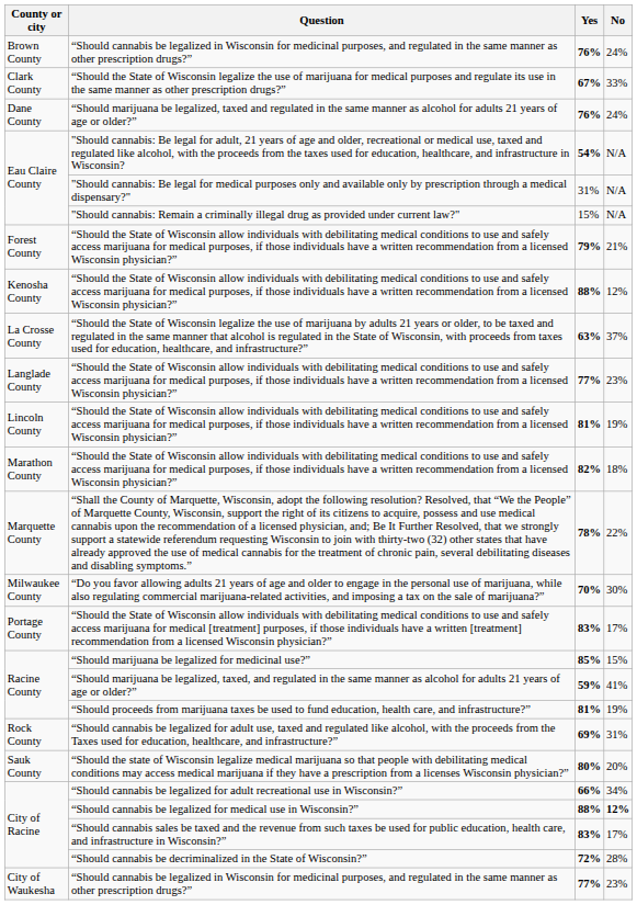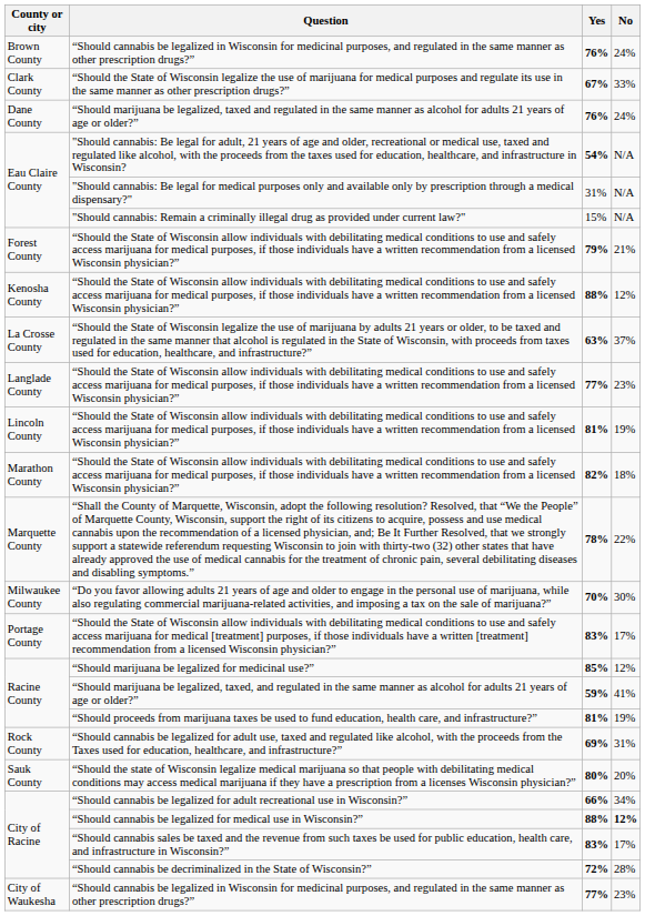“Should marijuana be legalized for medicinal use?” | No: 15% -> 12%
